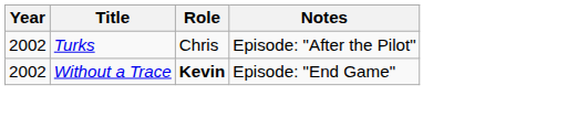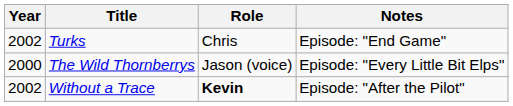Turks | Notes: Episode: "After the Pilot" -> Episode: "End Game"
+ row: 2000 | The Wild Thornberrys | Jason (voice) | Episode: "Every Little Bit Elps"
Without a Trace | Notes: Episode: "End Game" -> Episode: "After the Pilot"
